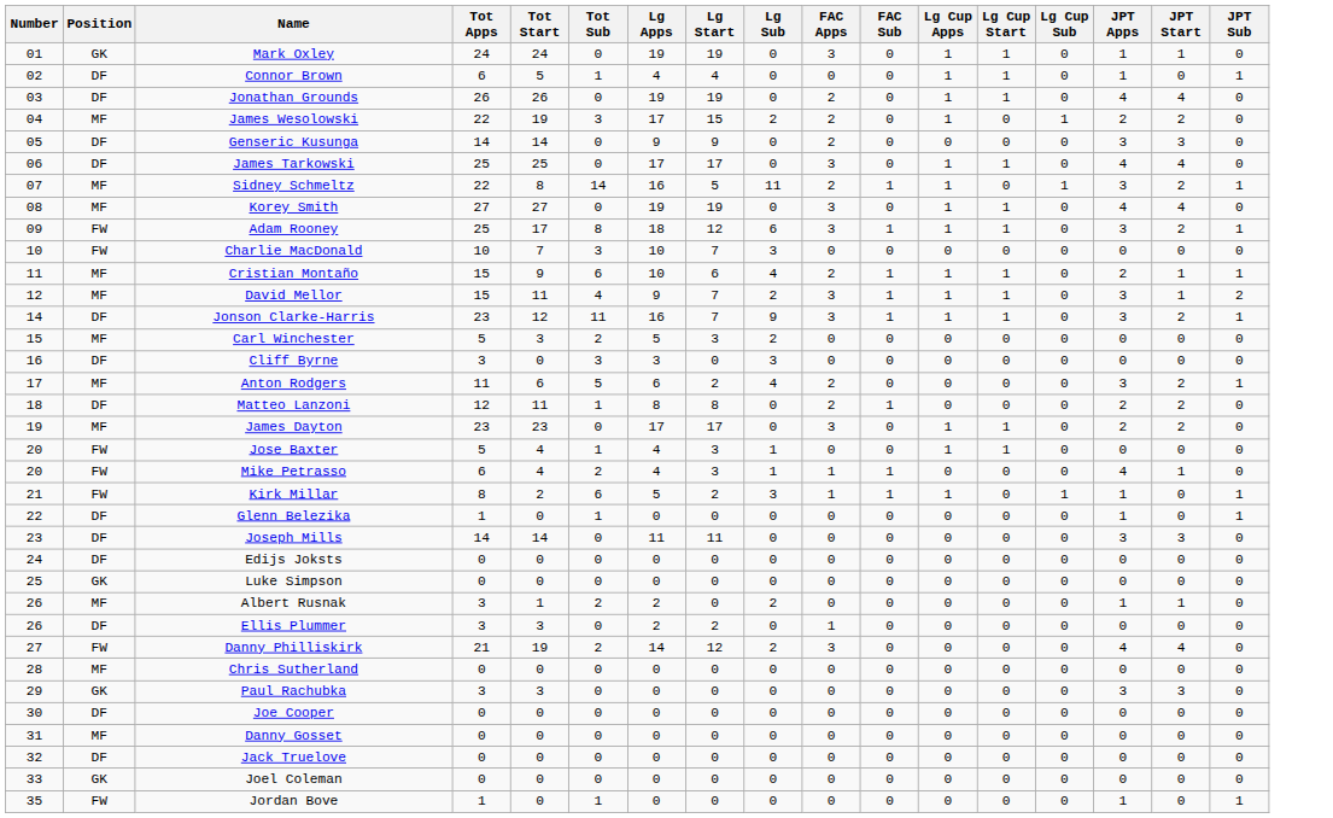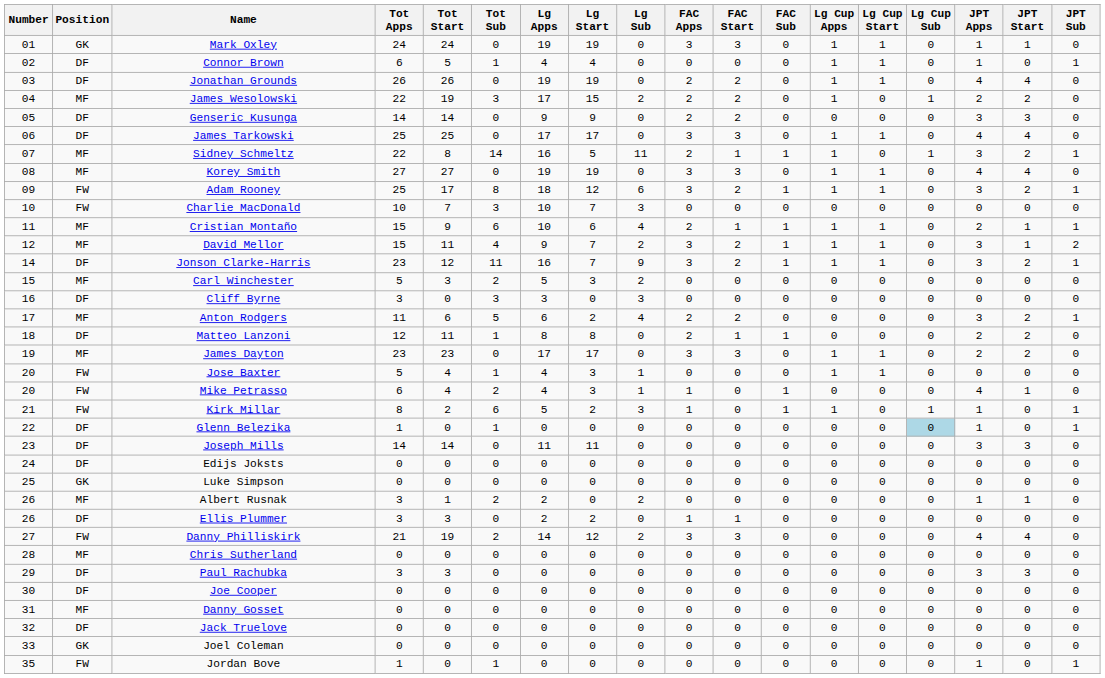+ column: FAC Start | 3 | 0 | 2 | 2 | 2 | 3 | 1 | 3 | 2 | 0 | 1 | 2 | 2 | 0 | 0 | 2 | 1 | 3 | 0 | 0 | 0 | 0 | 0 | 0 | 0 | 0 | 1 | 3 | 0 | 0 | 0 | 0 | 0 | 0 | 0
Glenn Belezika | Lg Cup Sub: no background -> lightblue background
Paul Rachubka | Position: GK -> DF
